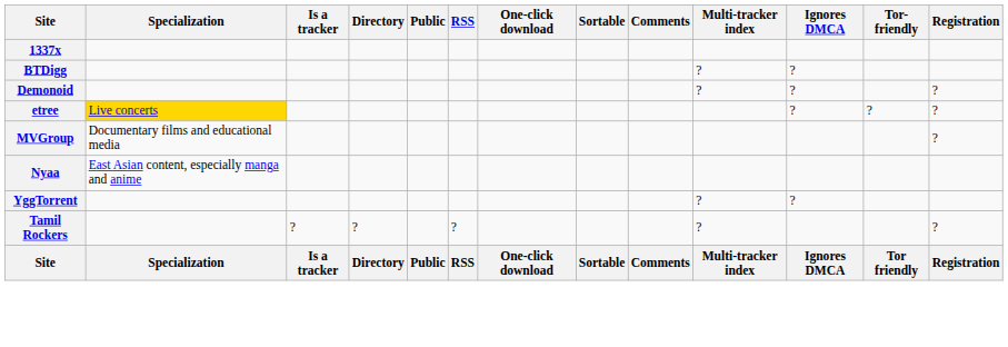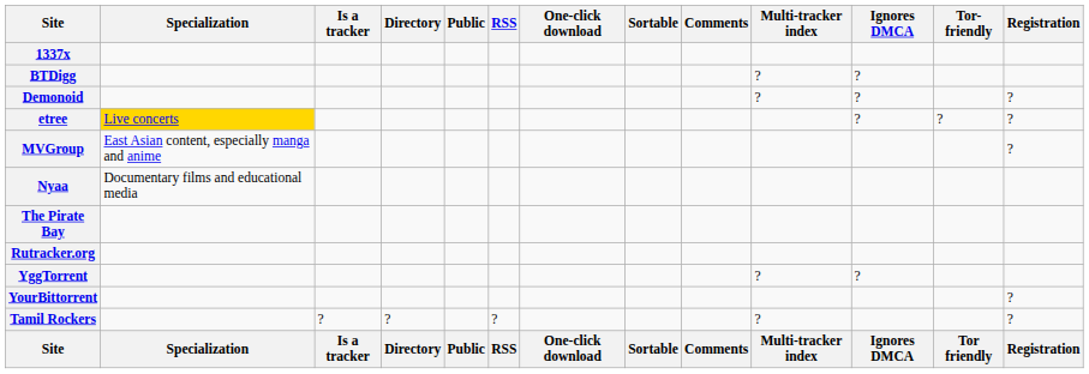MVGroup | Specialization: Documentary films and educational media -> East Asian content, especially manga and anime
Nyaa | Specialization: East Asian content, especially manga and anime -> Documentary films and educational media
+ row: The Pirate Bay
+ row: Rutracker.org
+ row: YourBittorrent | ?
